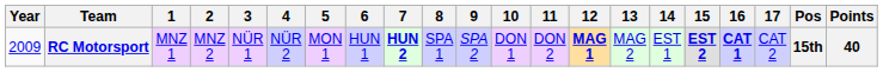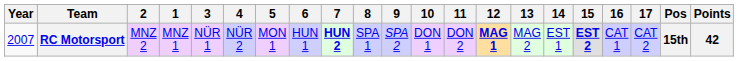columns swapped: 1 <-> 2
RC Motorsport | Year: 2009 -> 2007
RC Motorsport | 16: bold -> normal
RC Motorsport | Points: 40 -> 42
